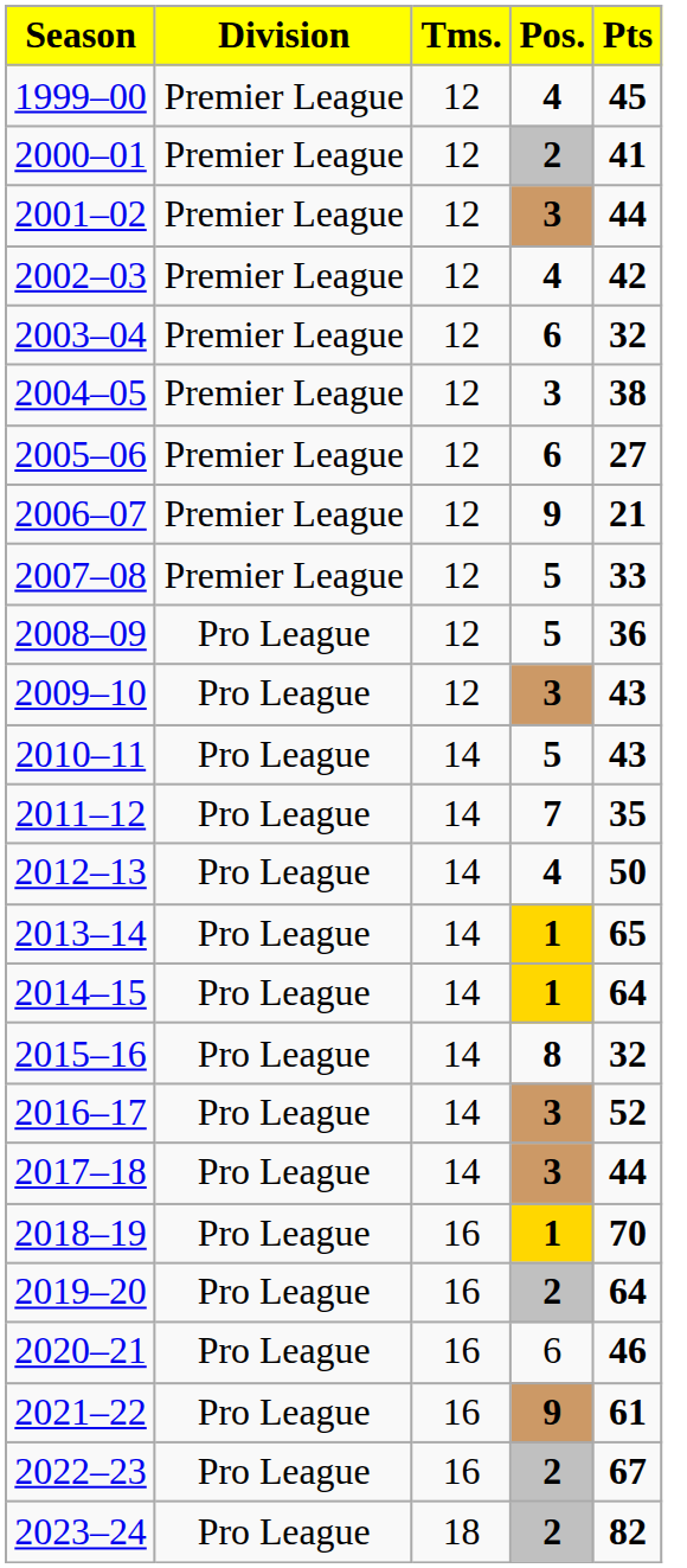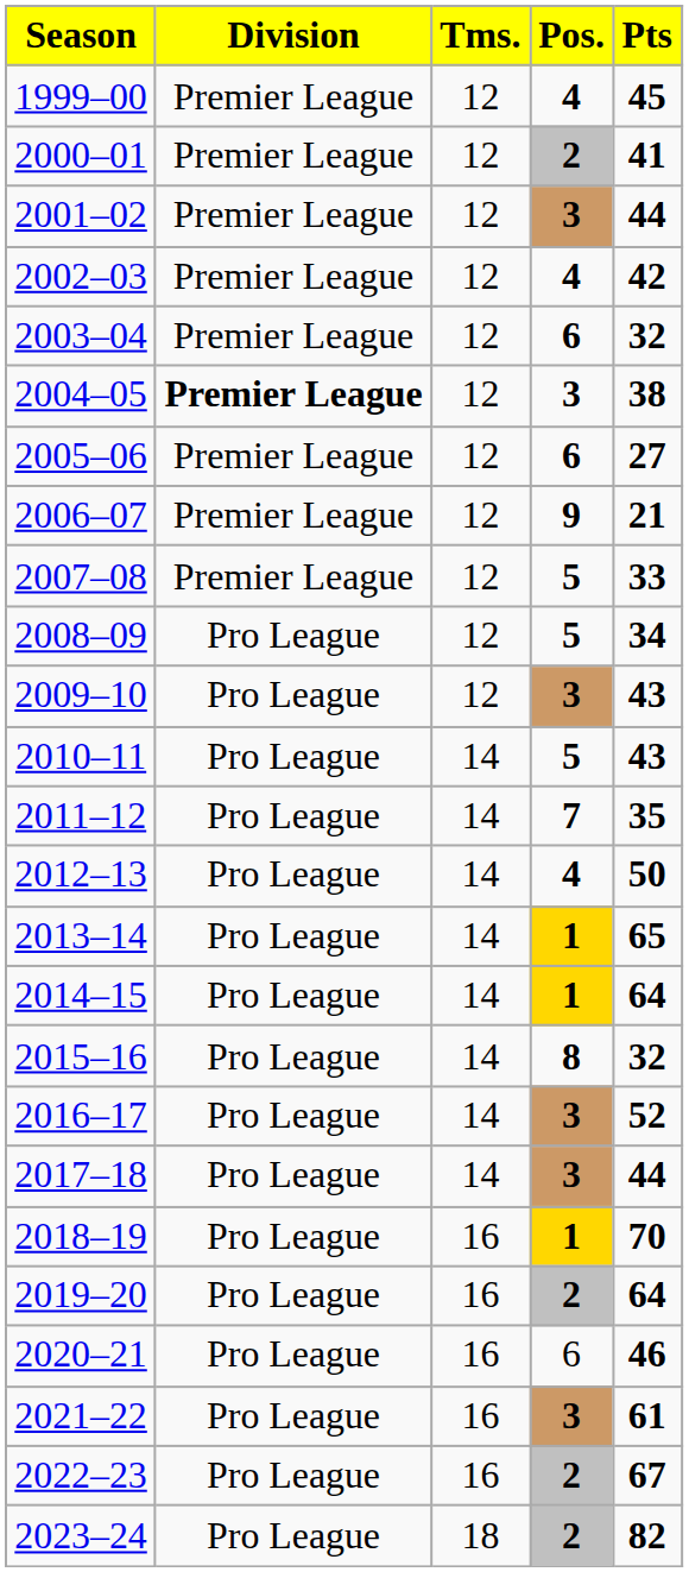2004–05 | Division: normal -> bold
2008–09 | Pts: 36 -> 34
2021–22 | Pos.: 9 -> 3
